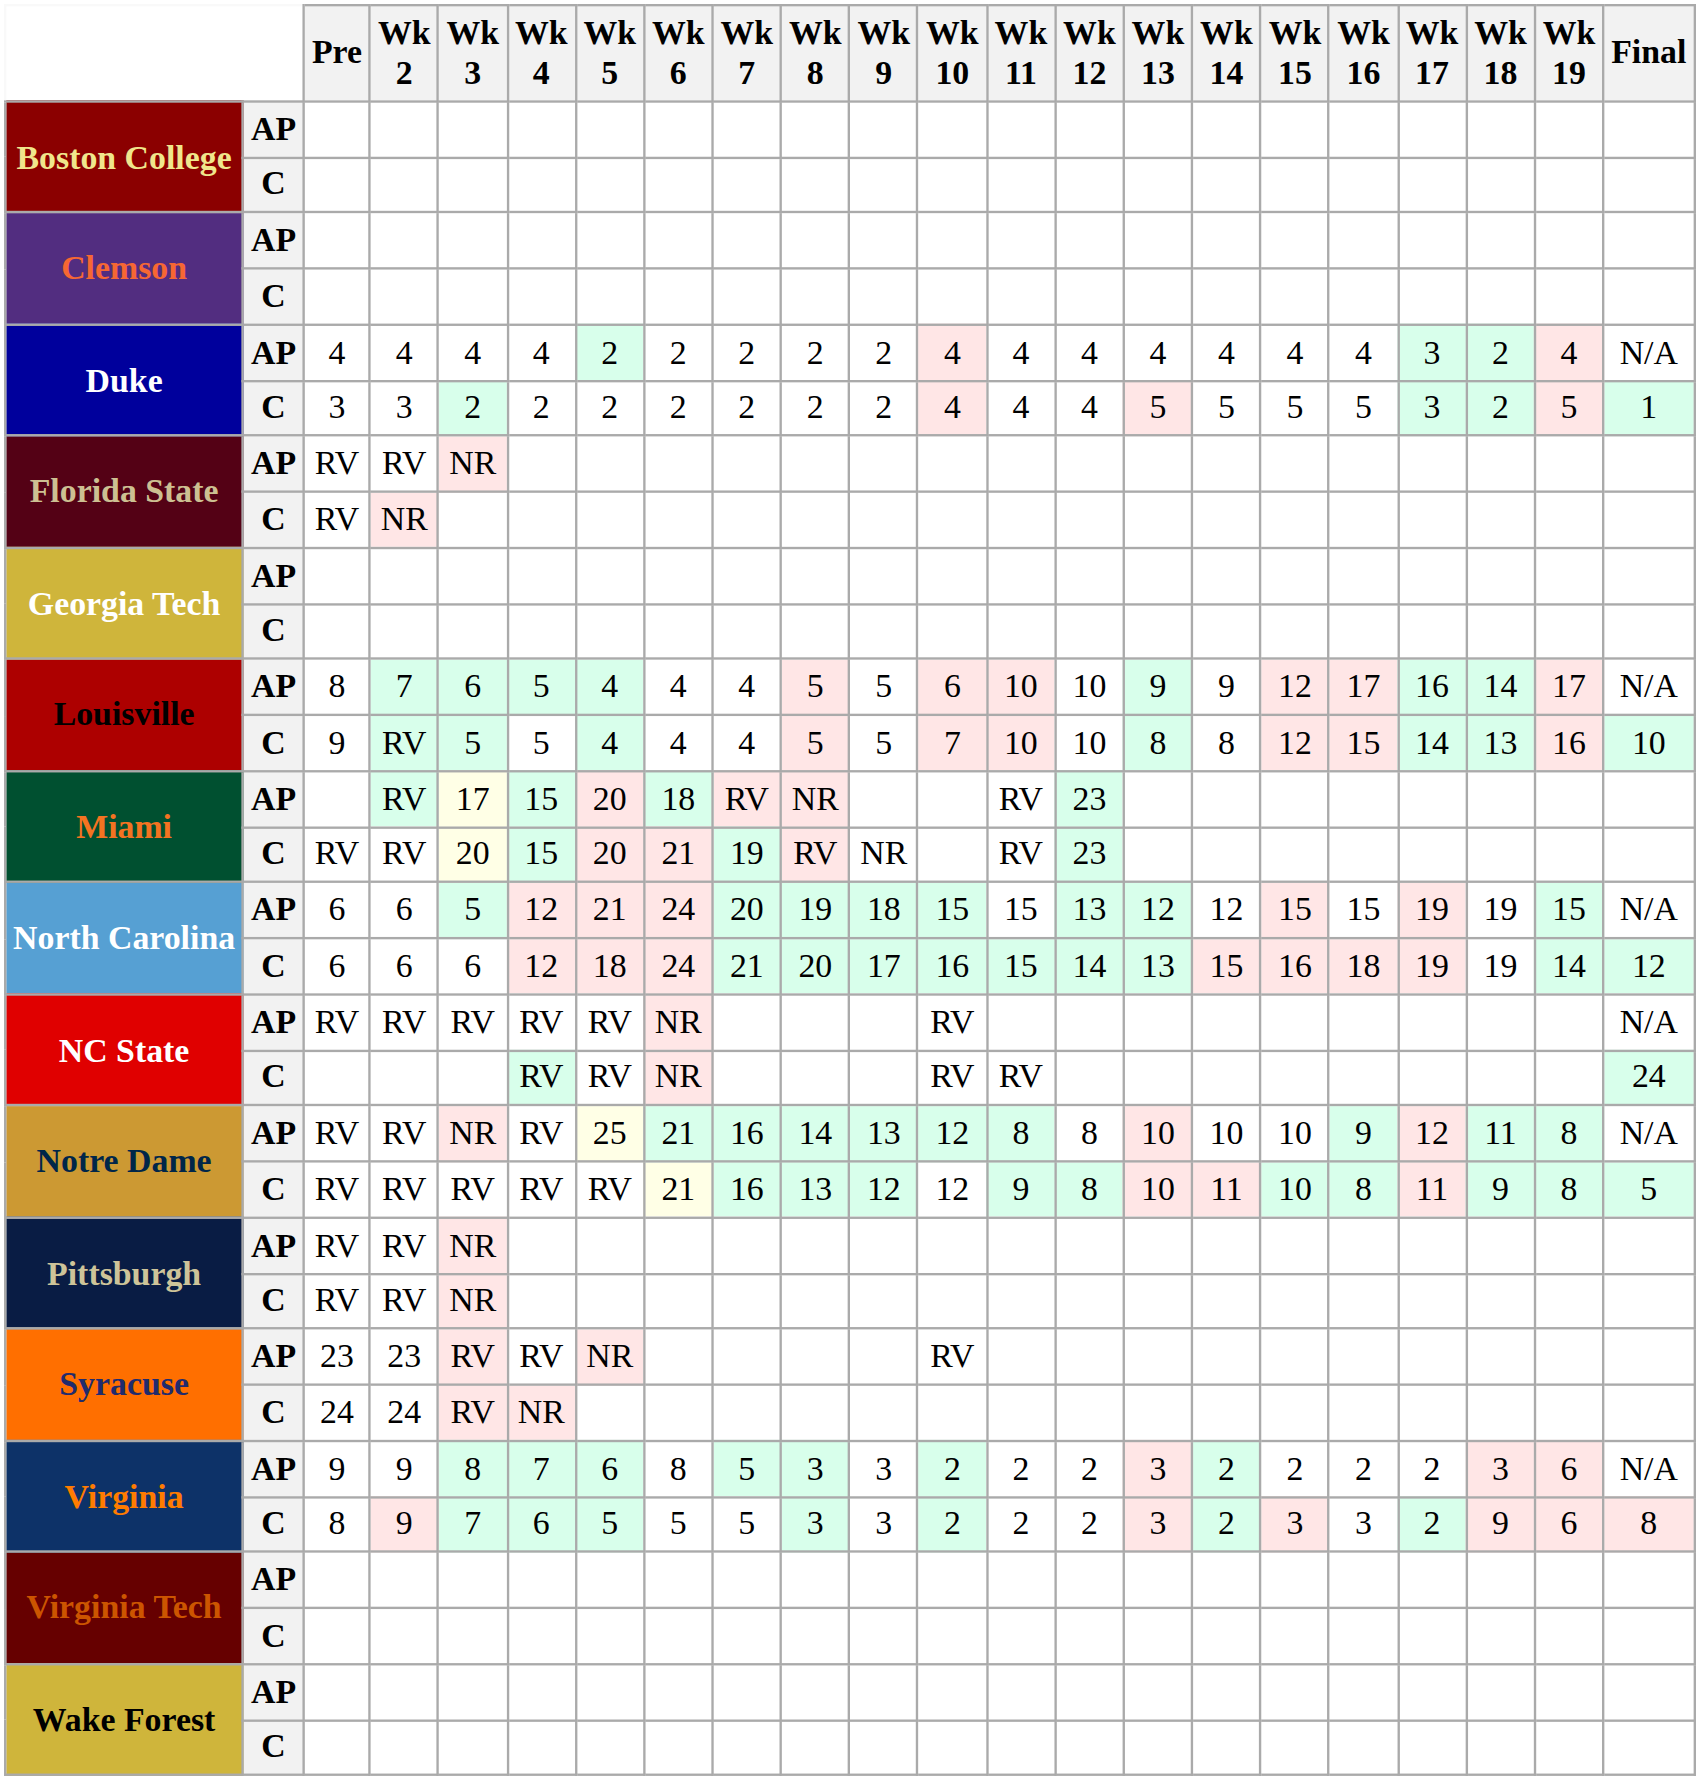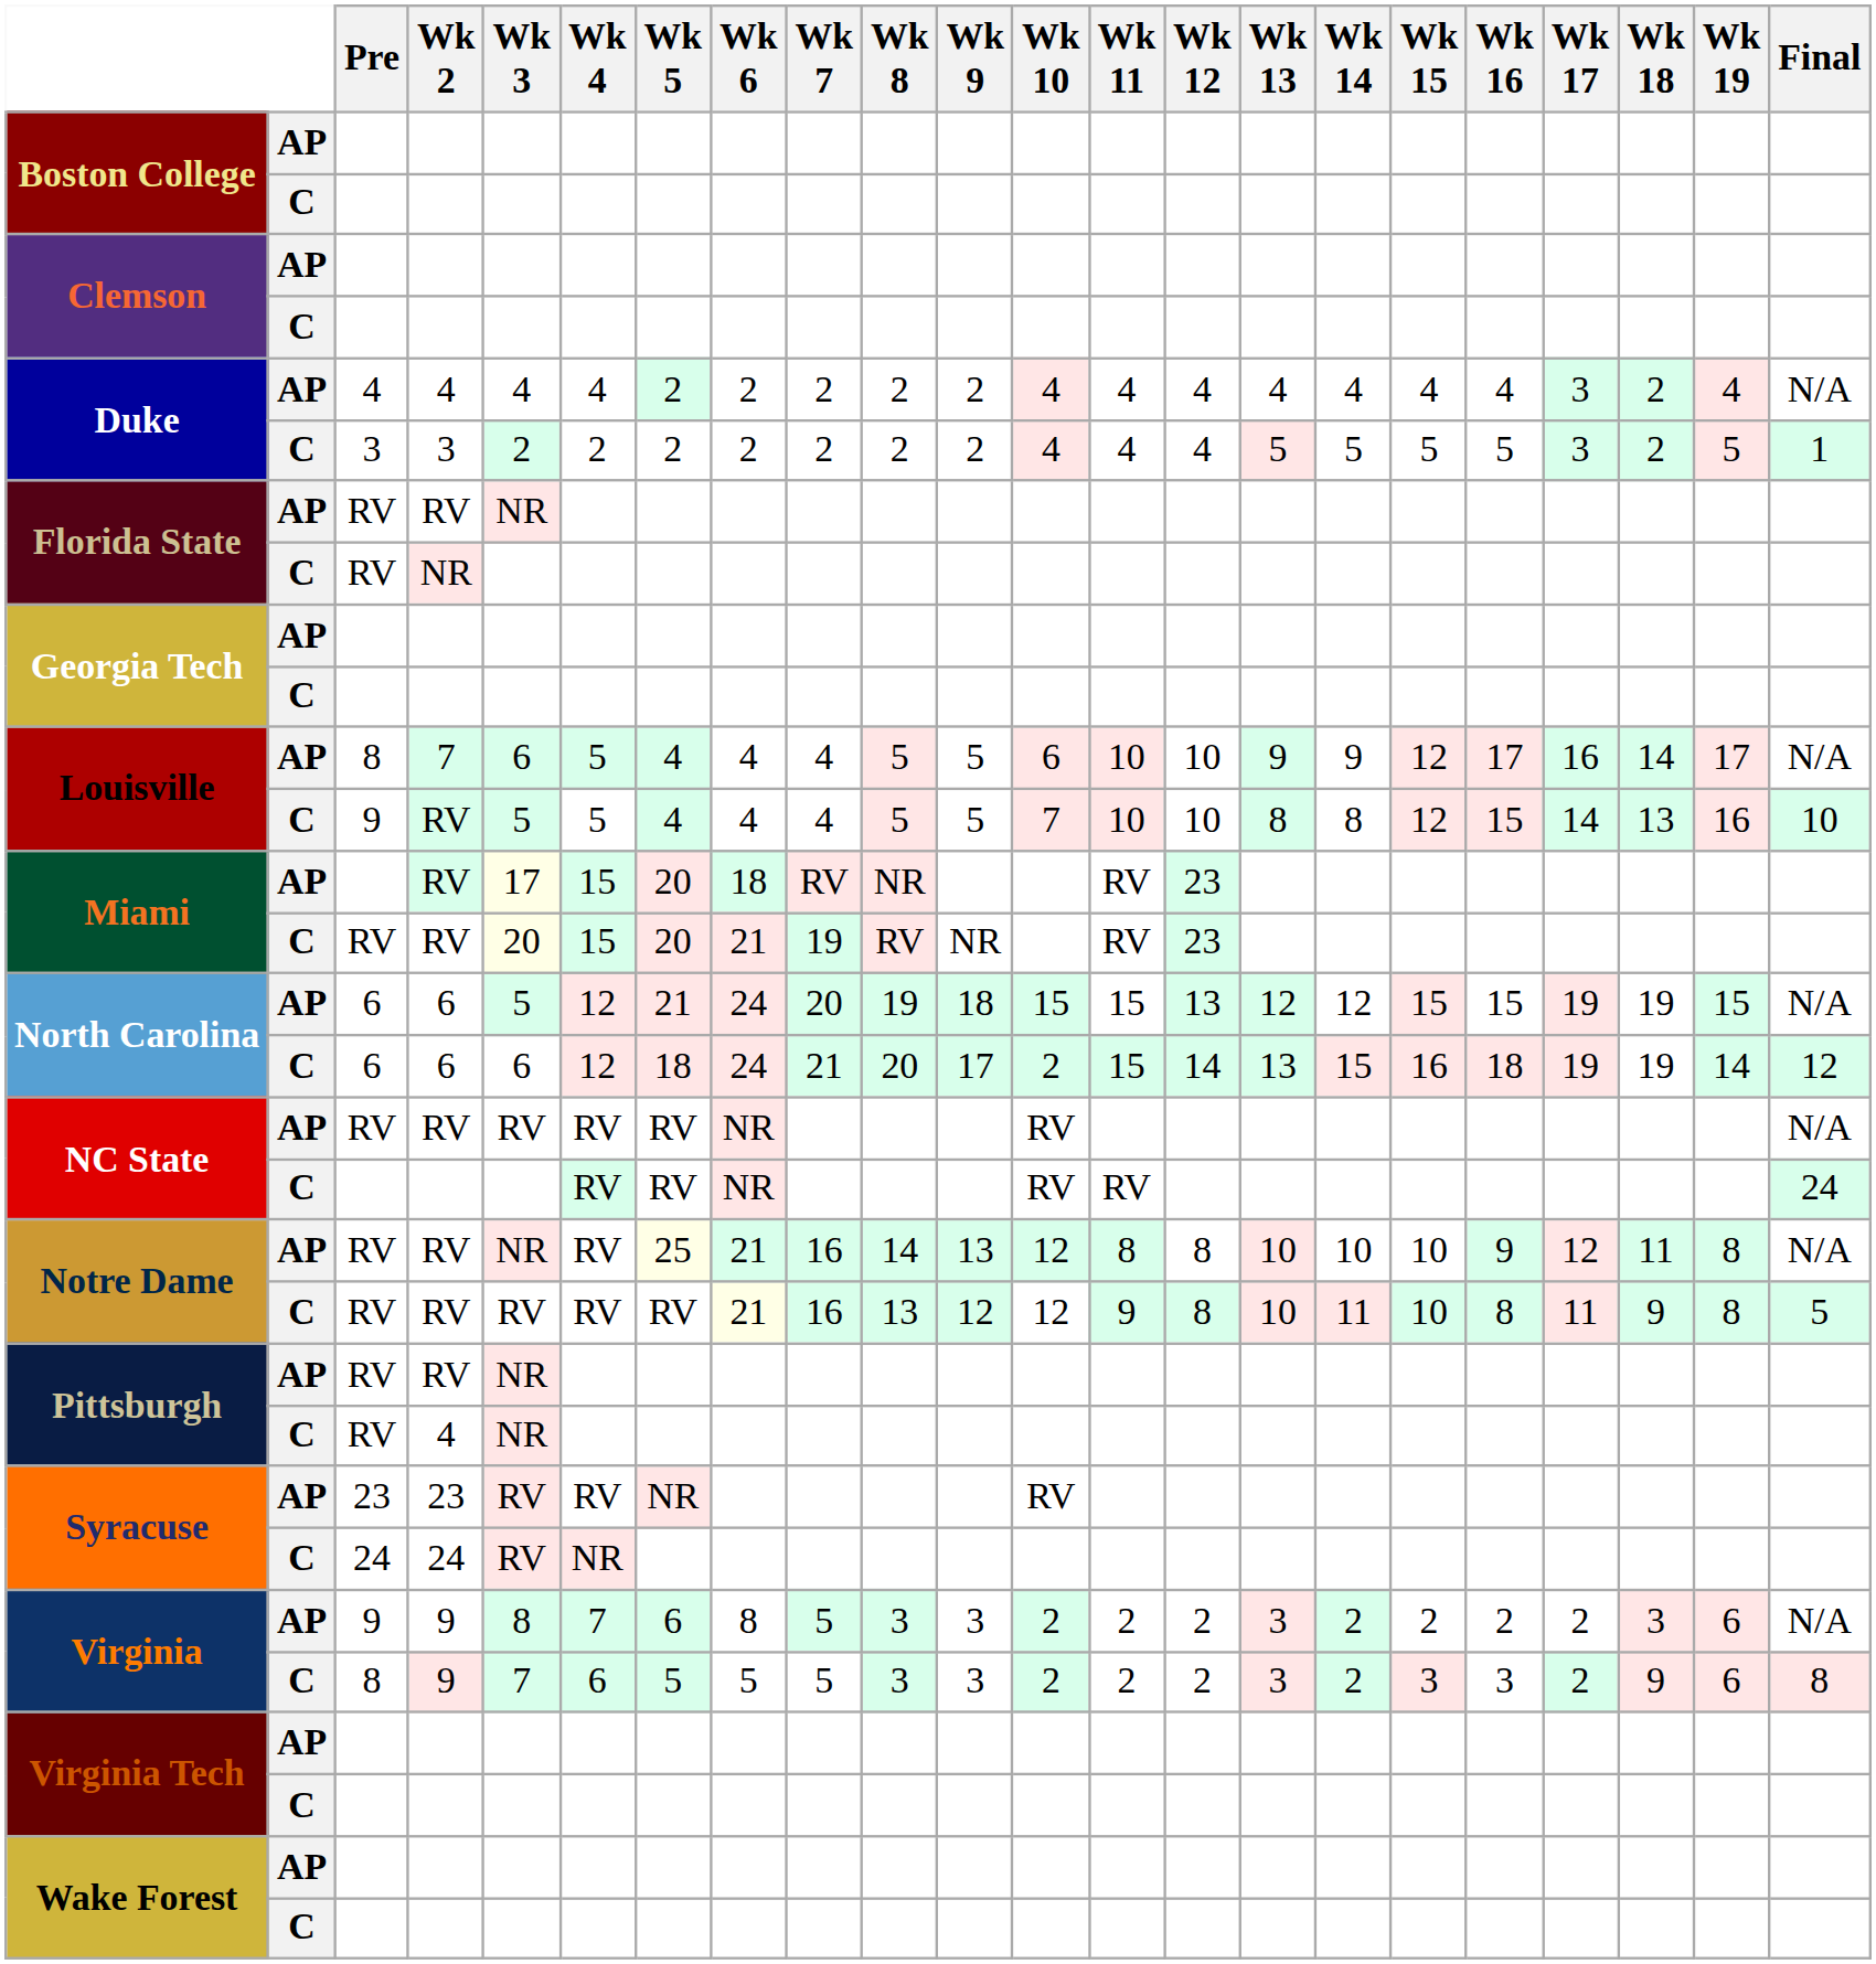North Carolina / C | Wk 10: 16 -> 2
Pittsburgh / C | Wk 2: RV -> 4
